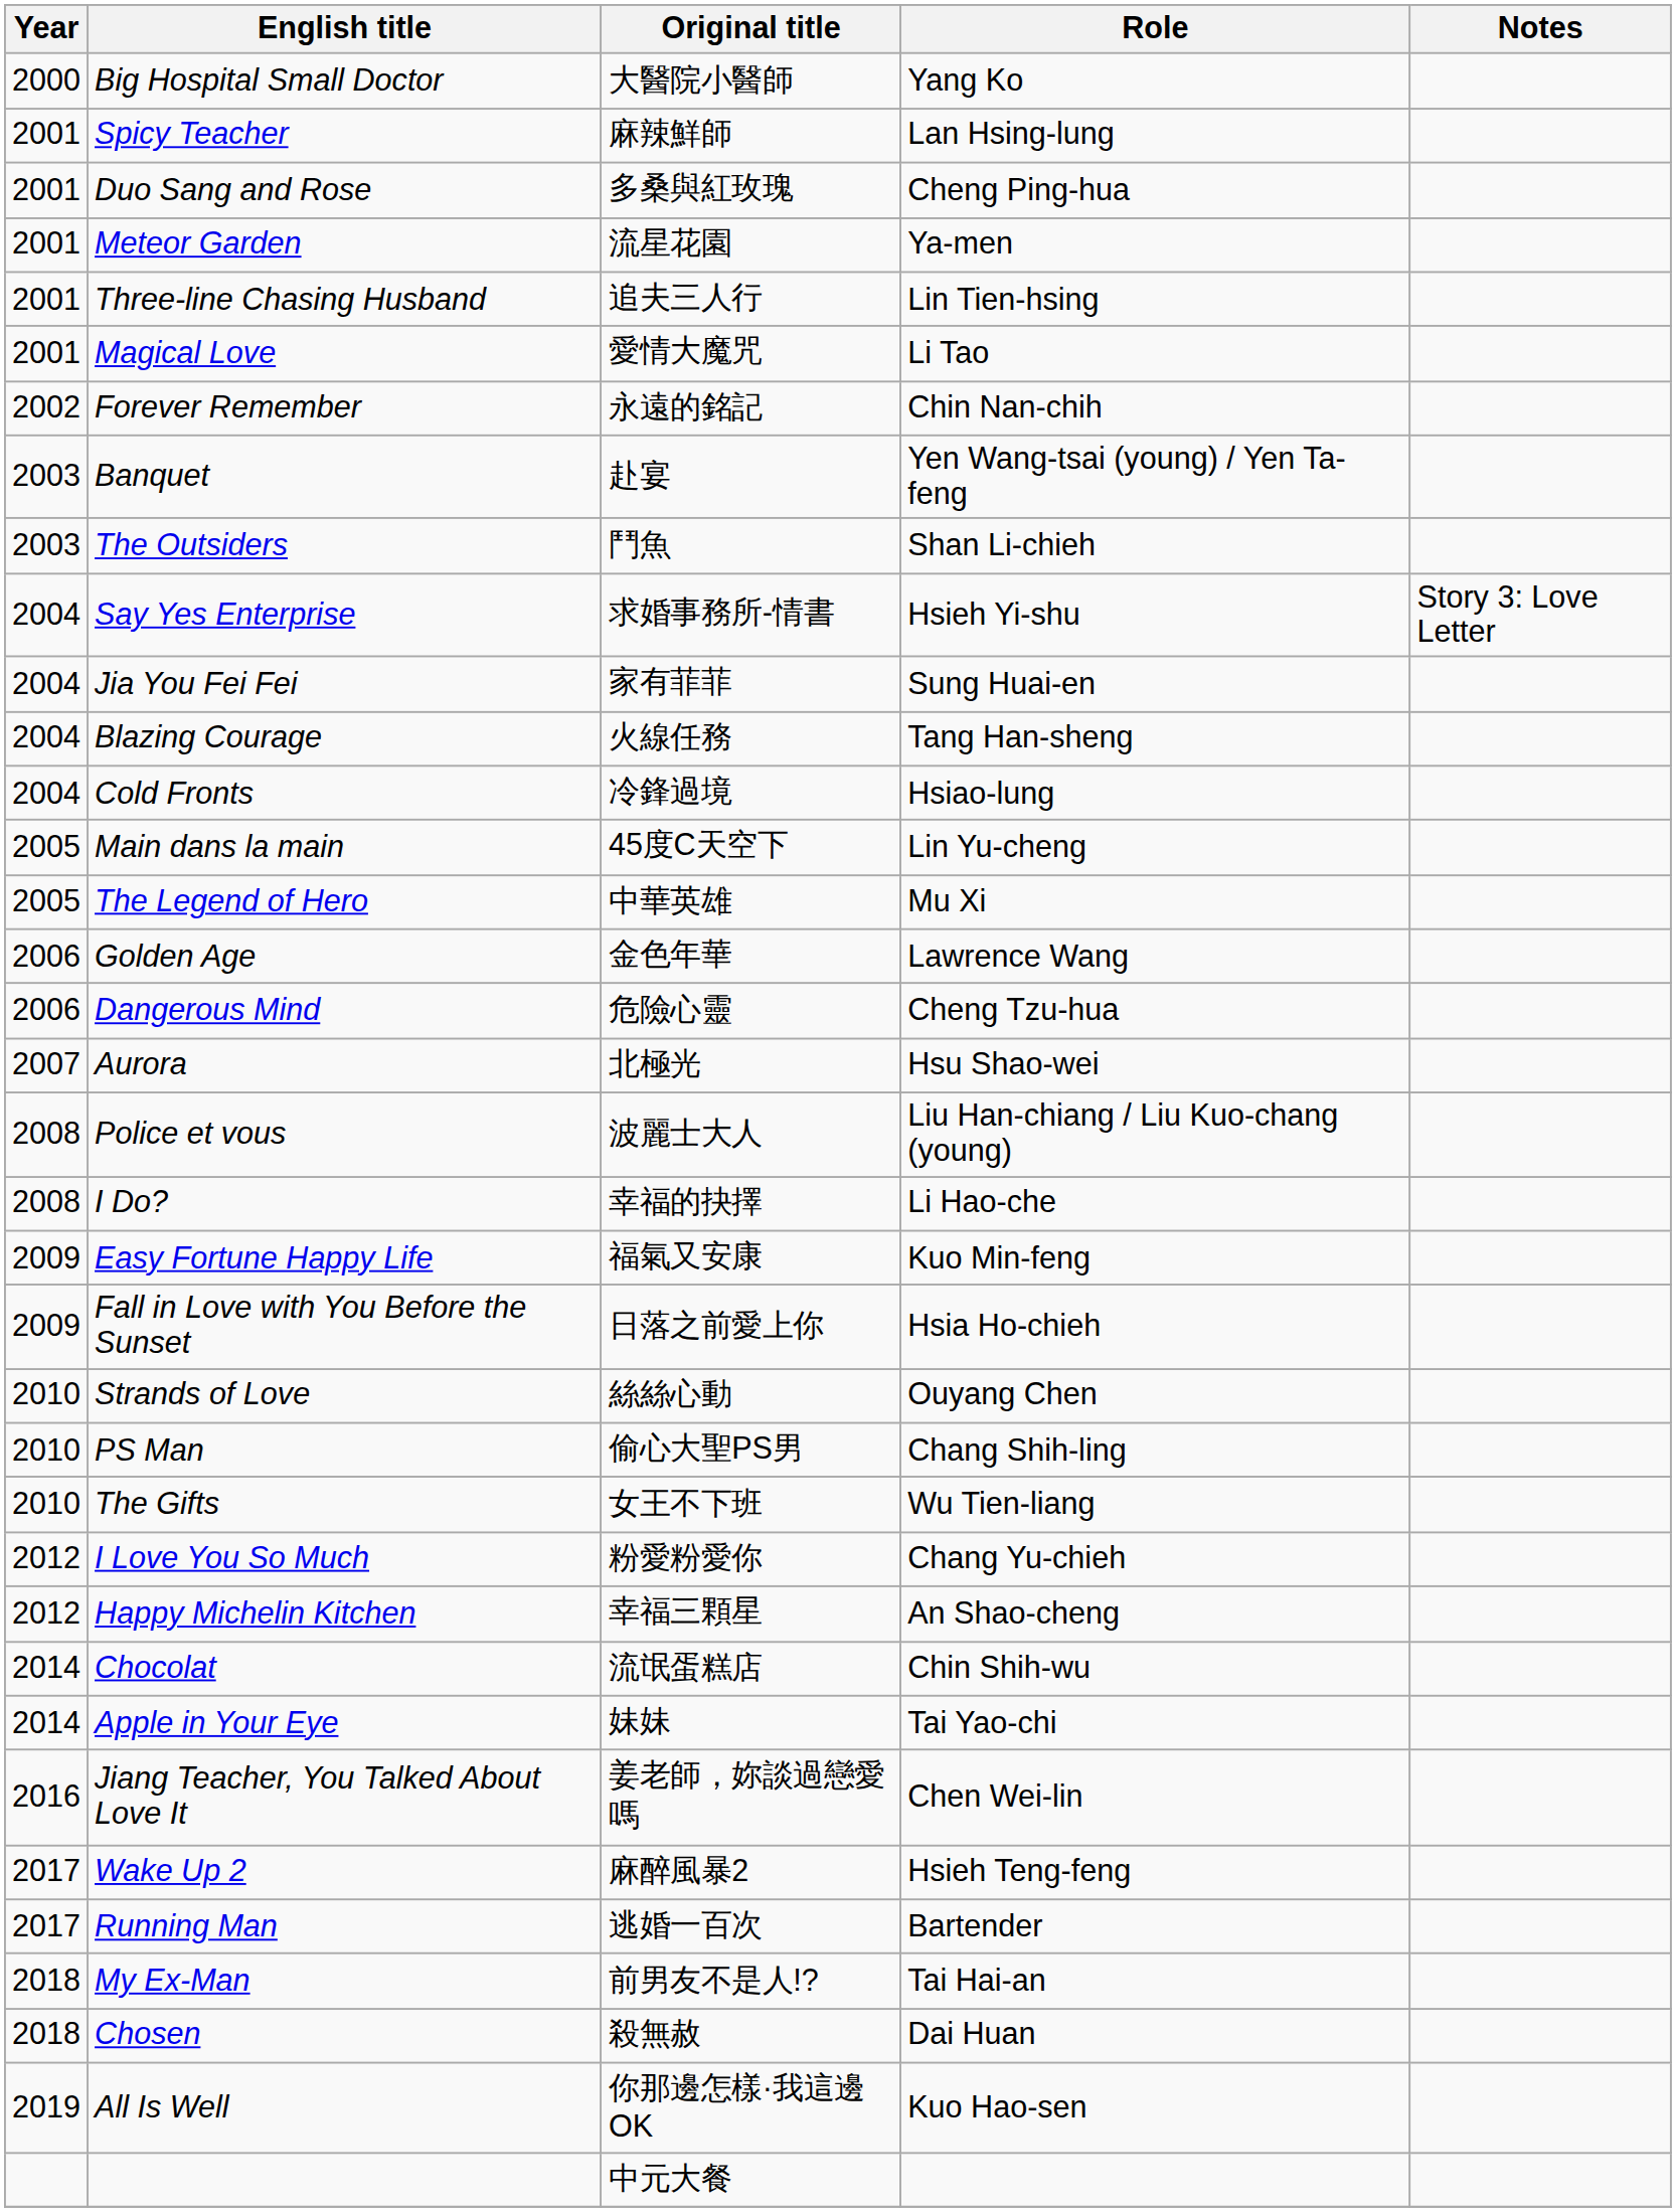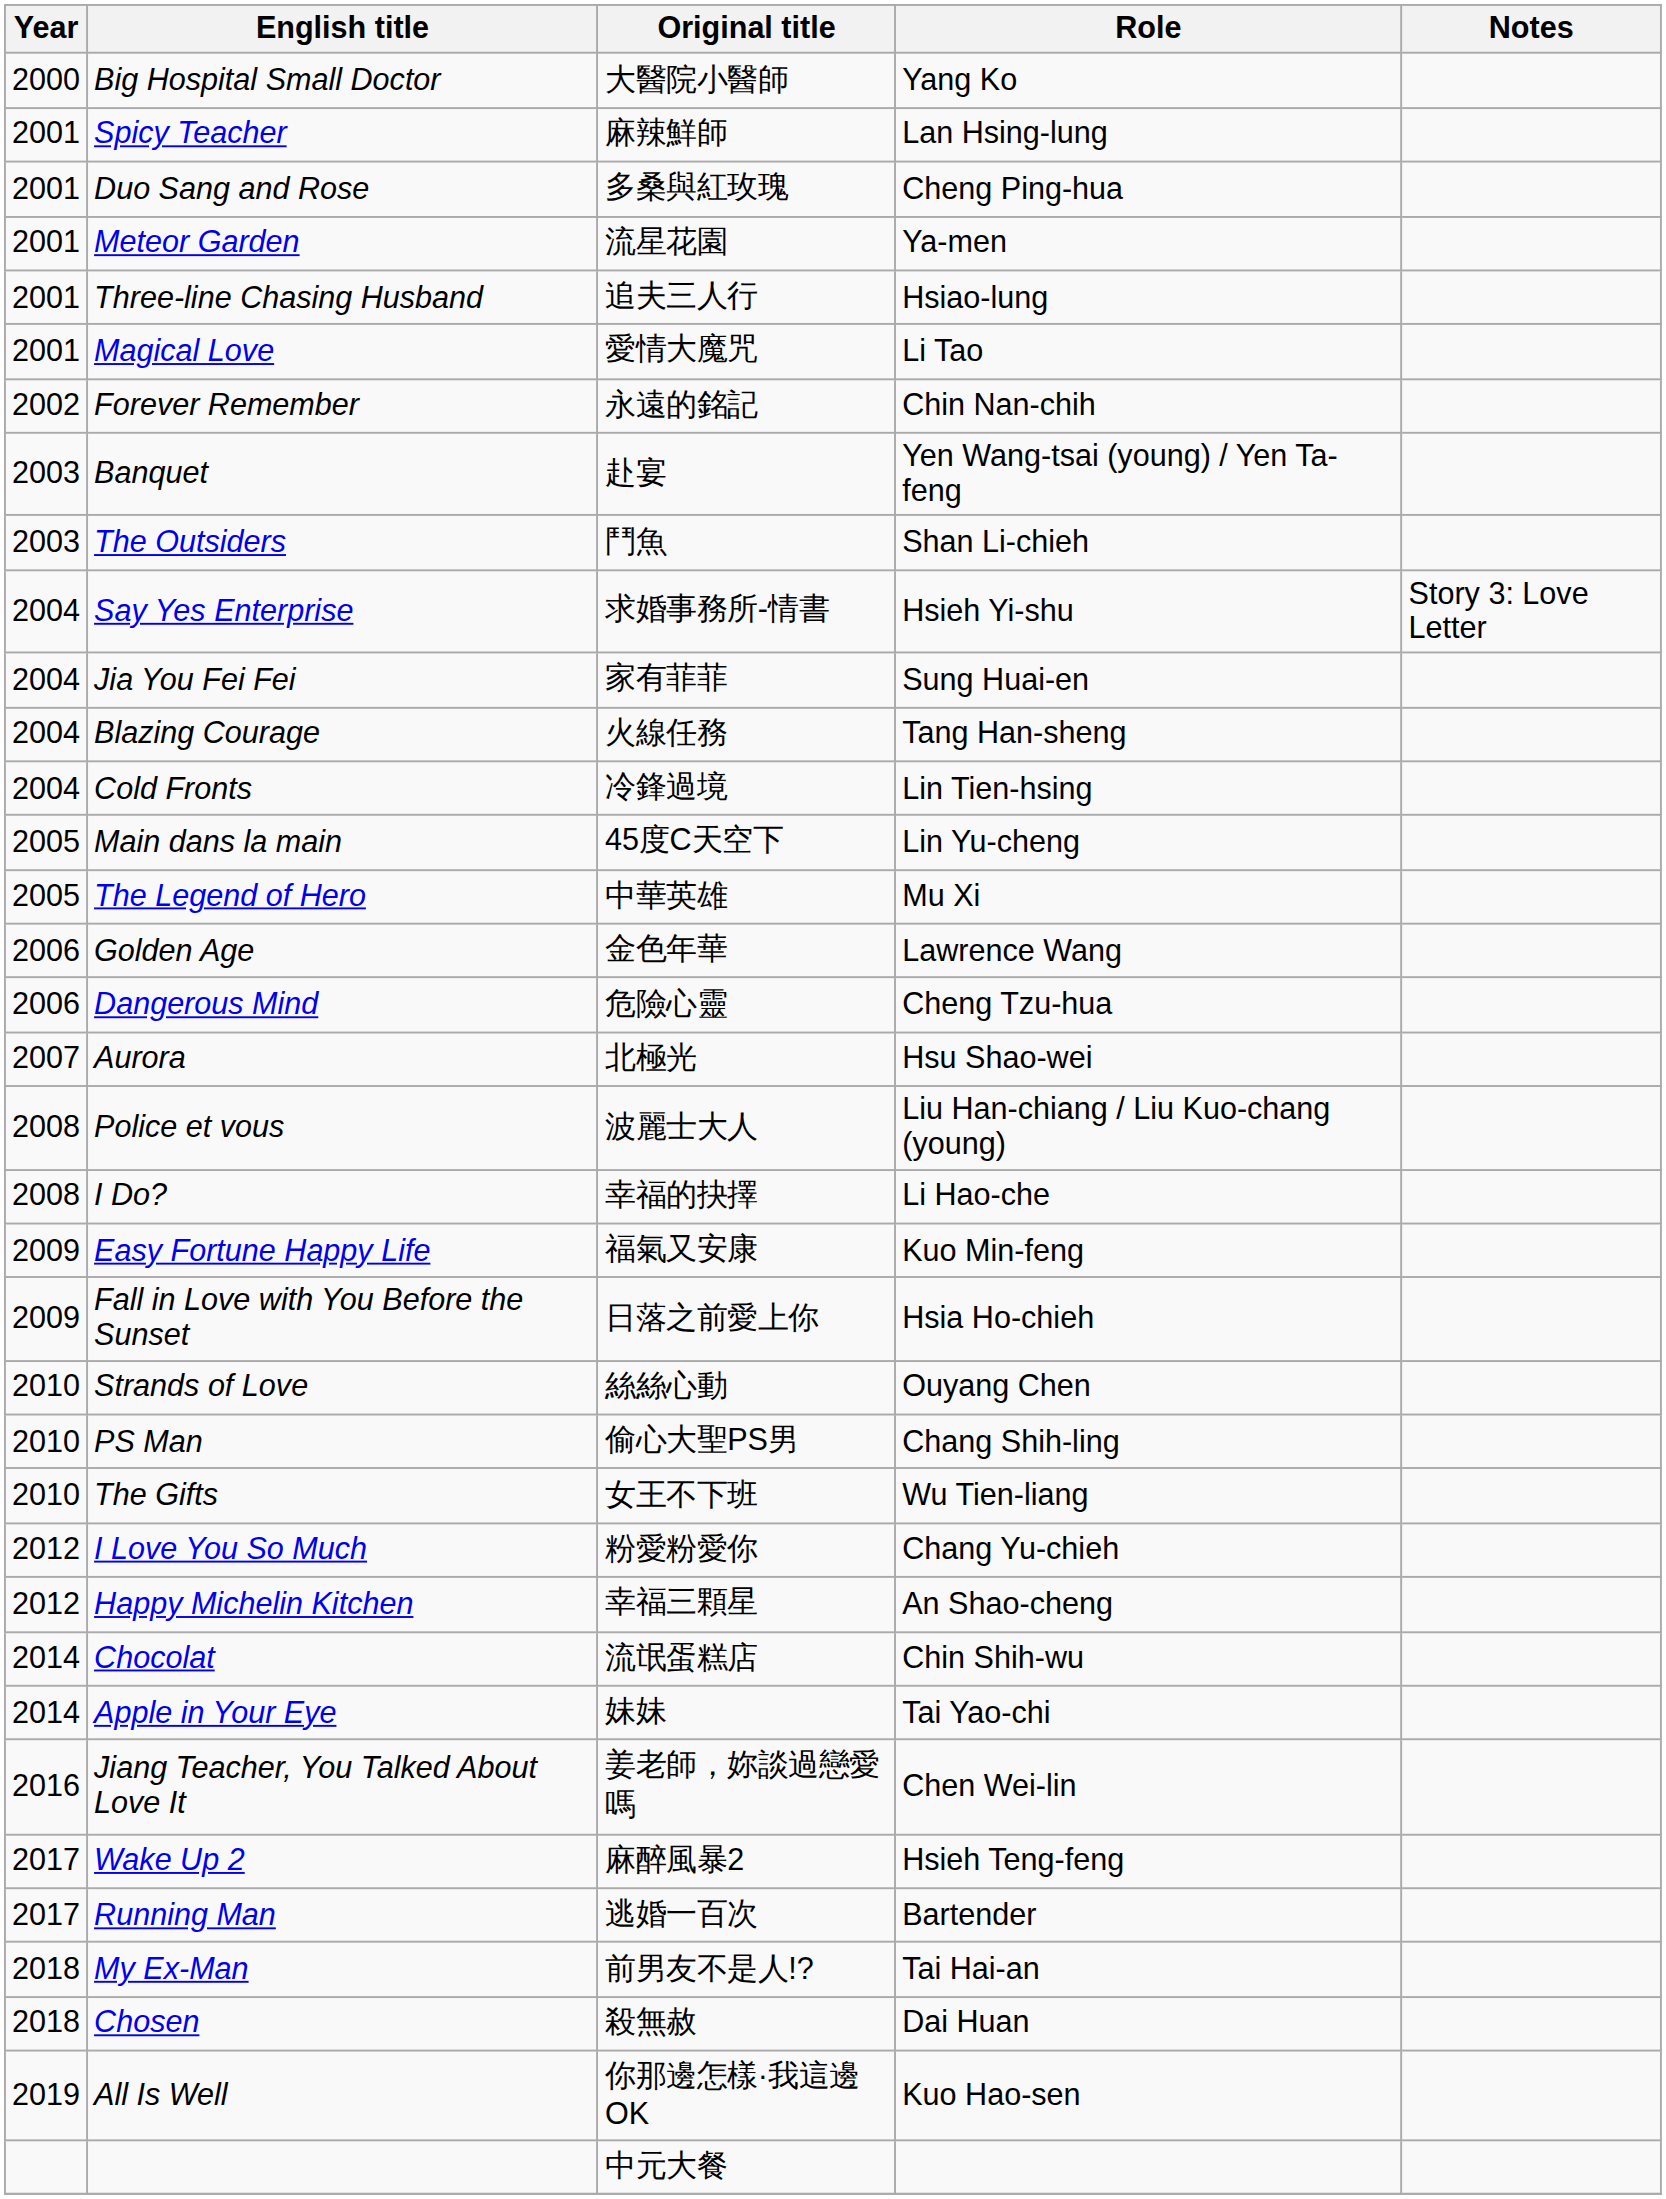Three-line Chasing Husband | Role: Lin Tien-hsing -> Hsiao-lung
Cold Fronts | Role: Hsiao-lung -> Lin Tien-hsing
